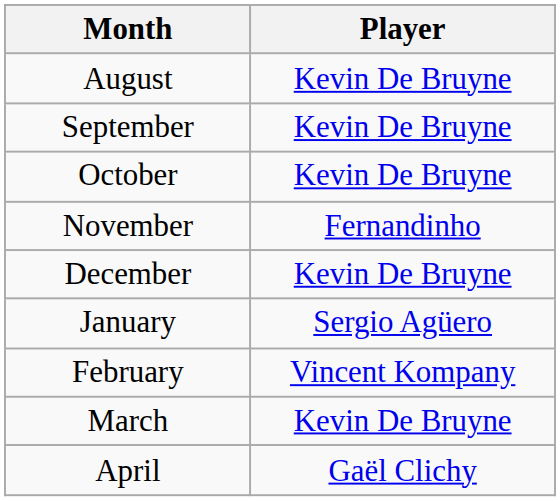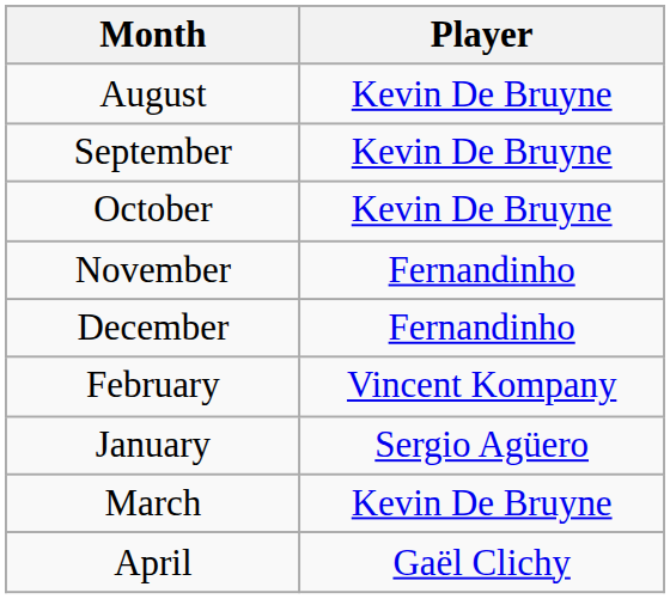December | Player: Kevin De Bruyne -> Fernandinho
rows swapped: January <-> February
